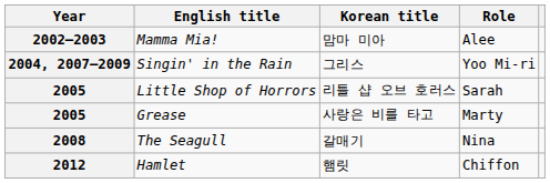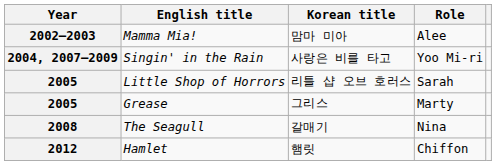Singin' in the Rain | Korean title: 그리스 -> 사랑은 비를 타고
Grease | Korean title: 사랑은 비를 타고 -> 그리스
